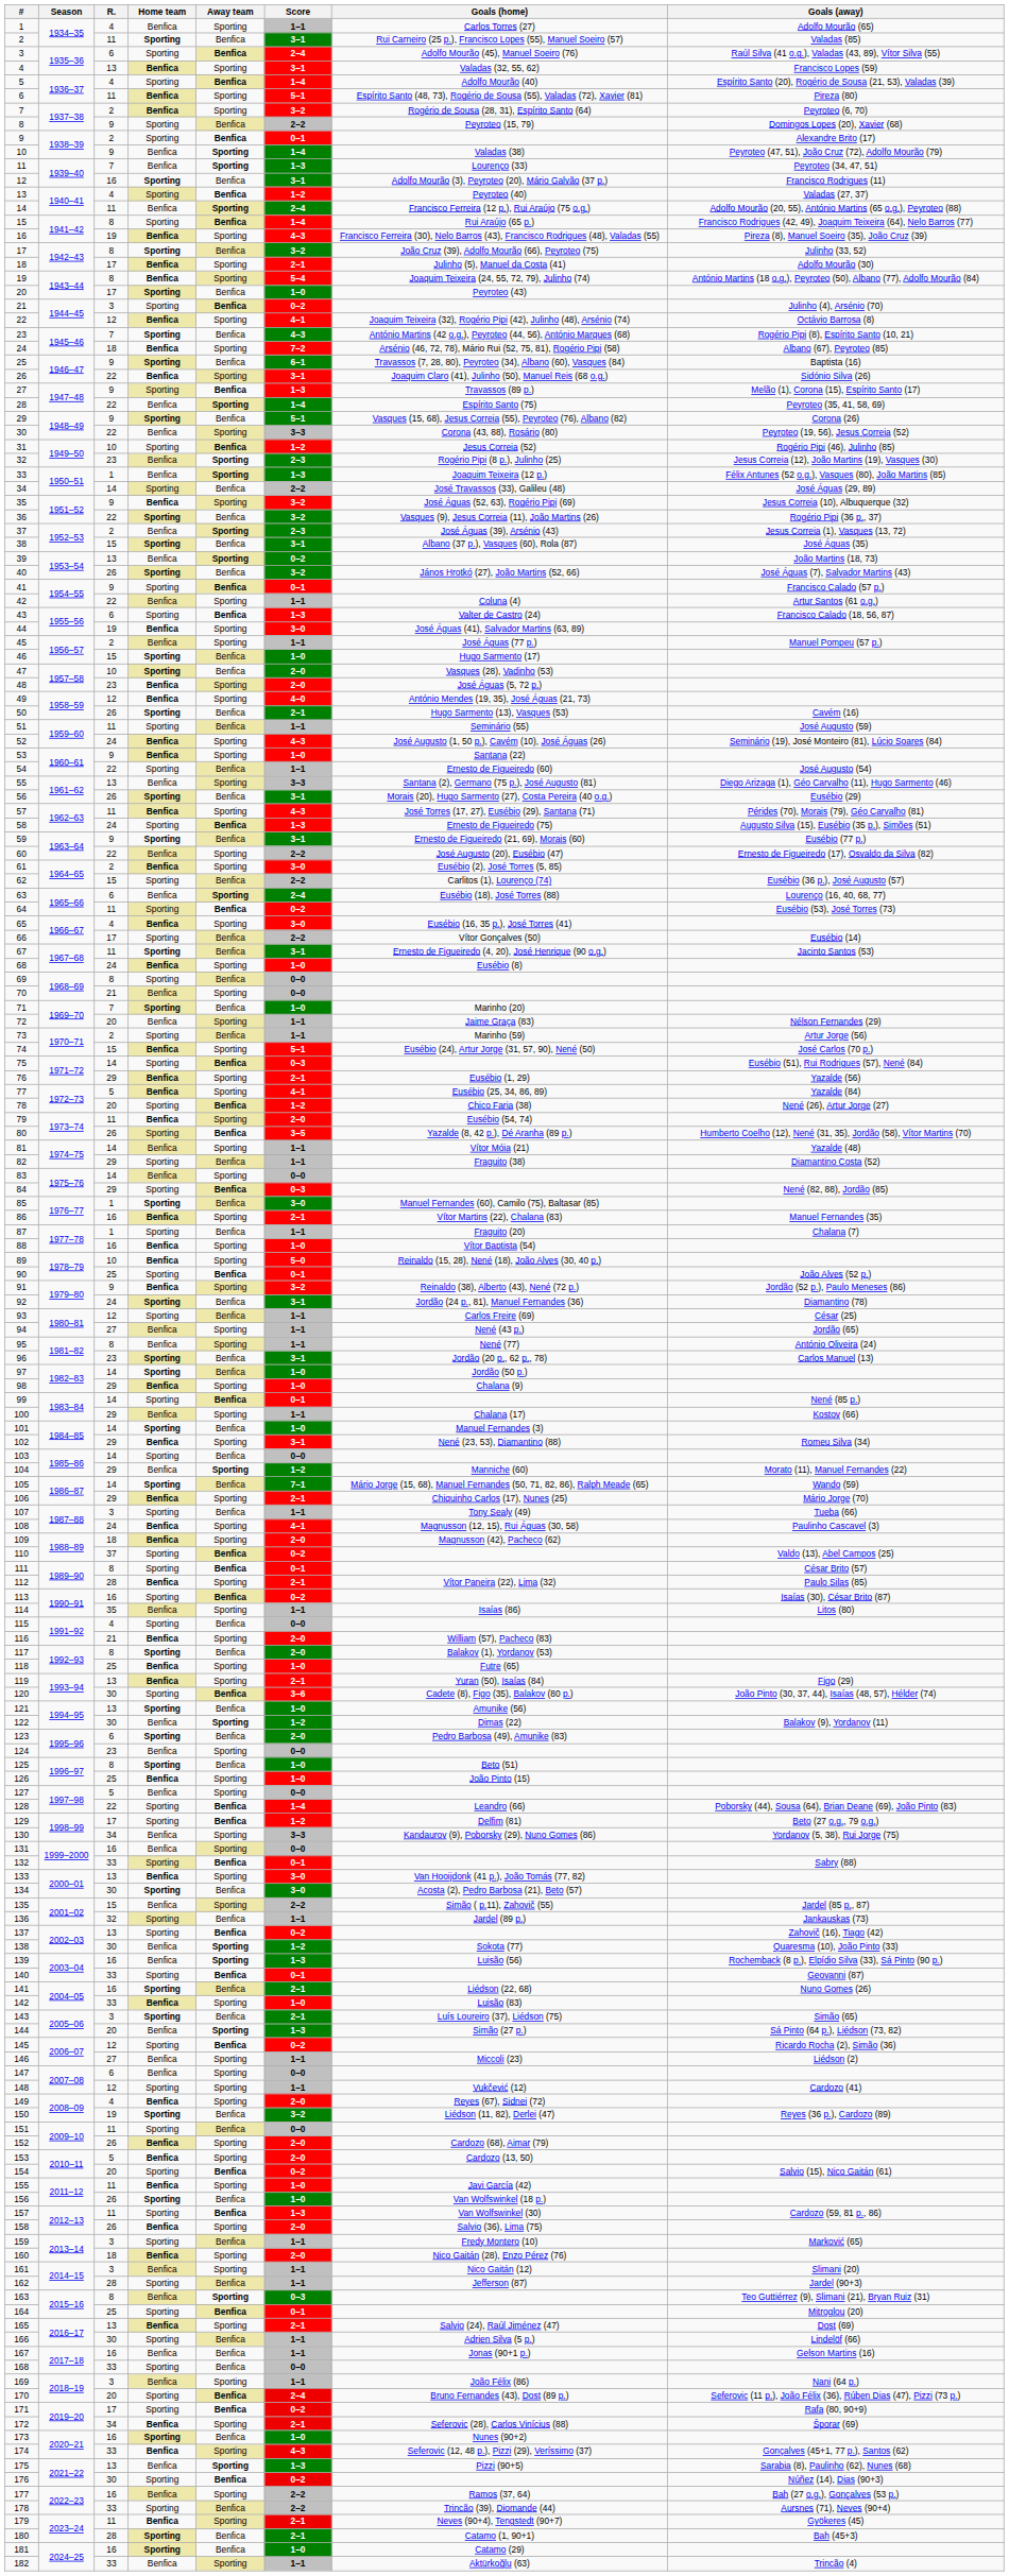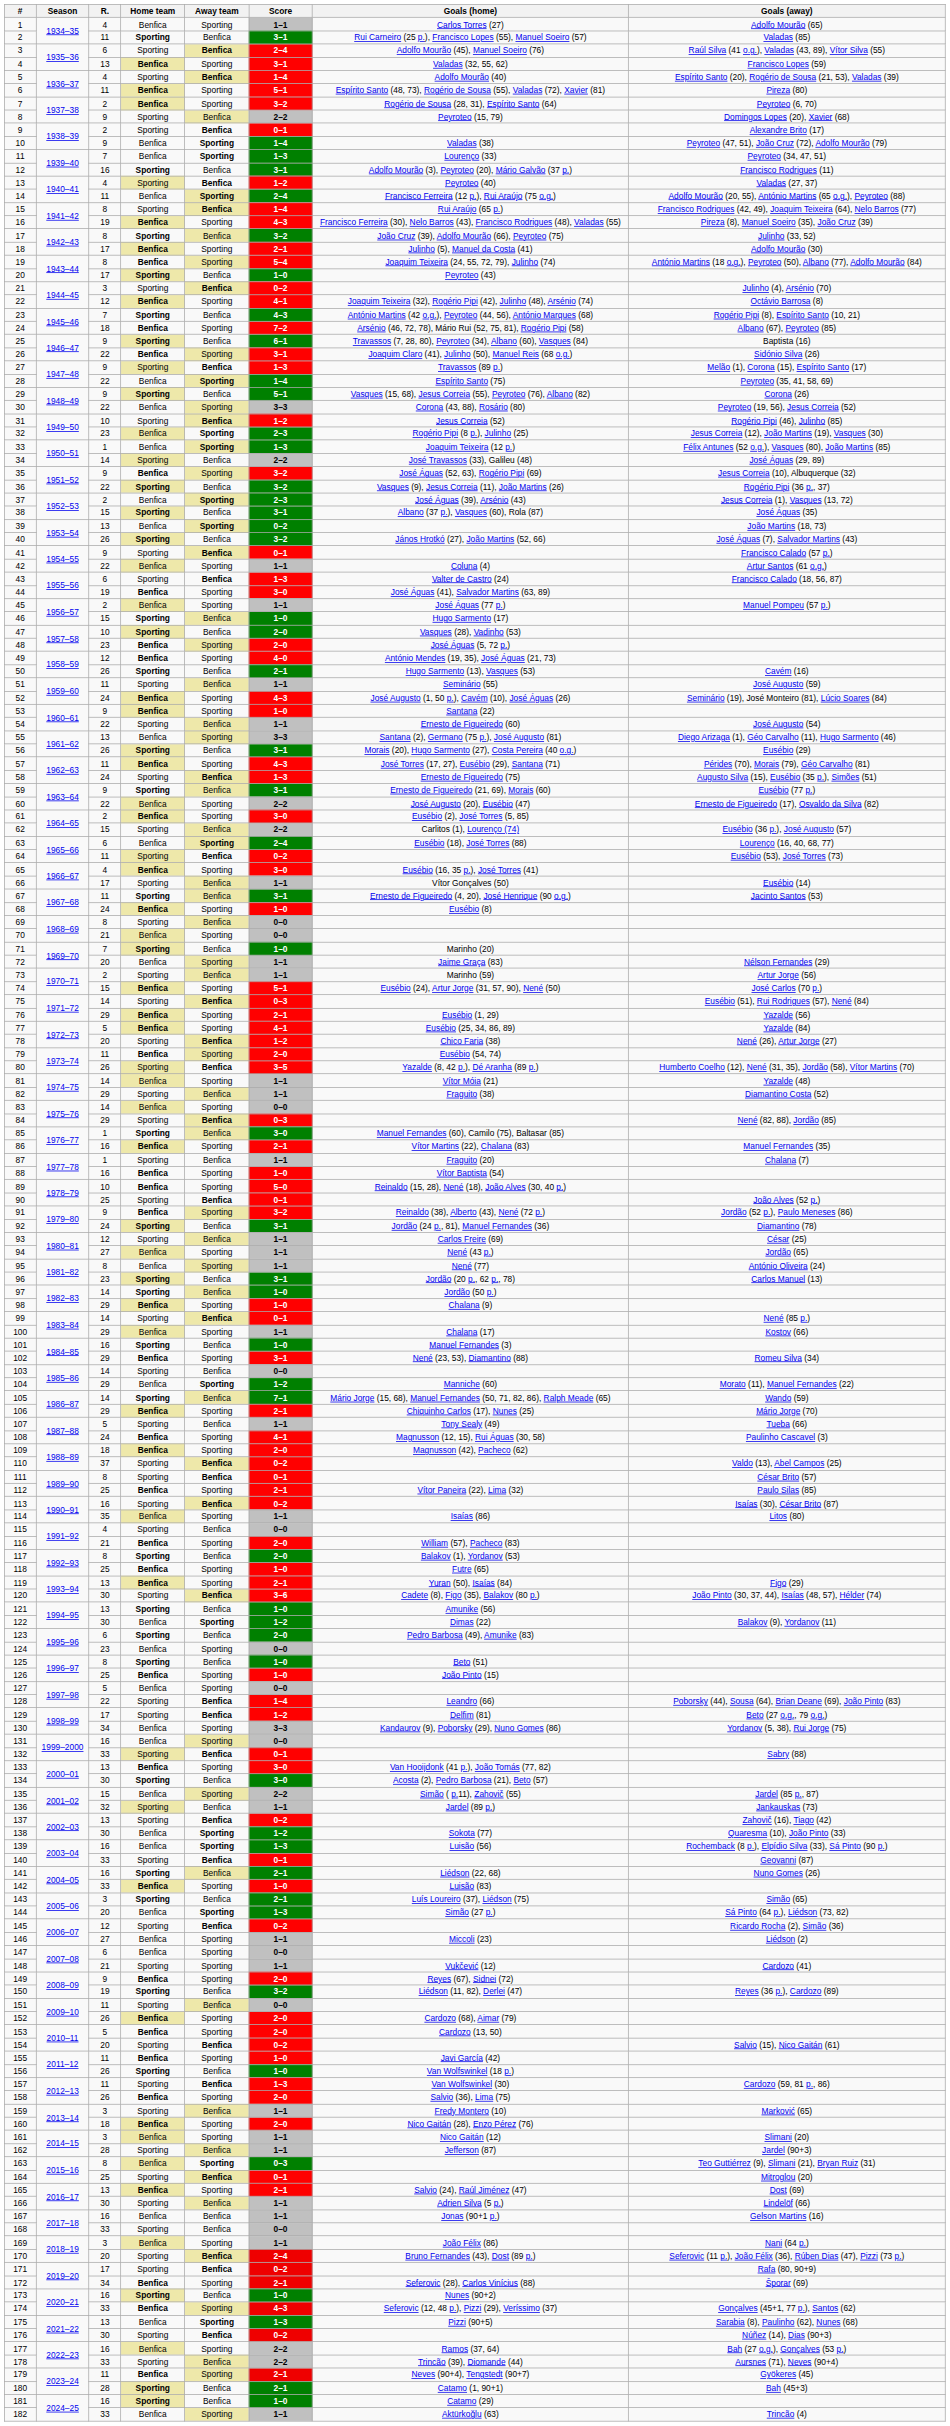66 | Score: 2–2 -> 1–1
101 | R.: 14 -> 16
107 | R.: 3 -> 5
112 | R.: 28 -> 25
148 | R.: 12 -> 21
149 | R.: 4 -> 9
